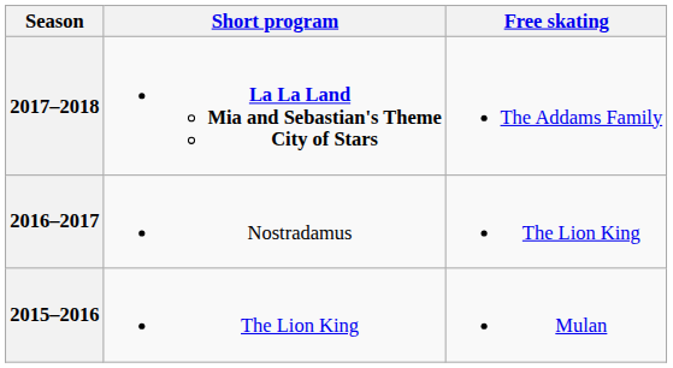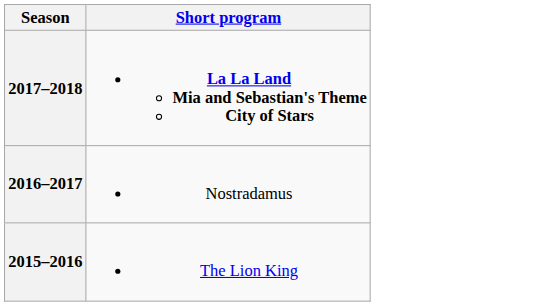- column: Free skating | The Addams Family | The Lion King | Mulan
